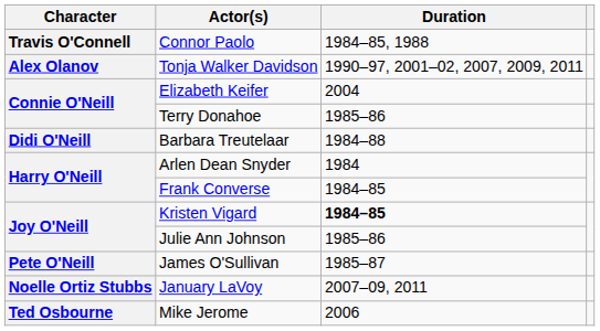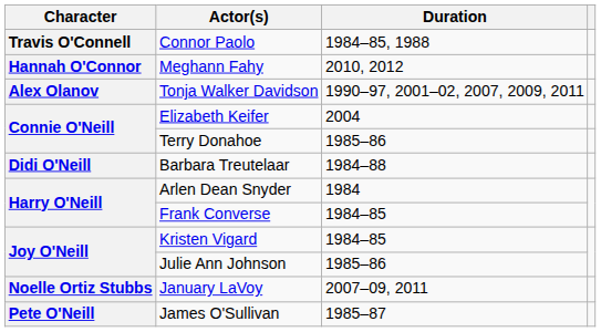+ row: Hannah O'Connor | Meghann Fahy | 2010, 2012
Kristen Vigard | Duration: bold -> normal
rows swapped: James O'Sullivan <-> January LaVoy
- row: Ted Osbourne | Mike Jerome | 2006
